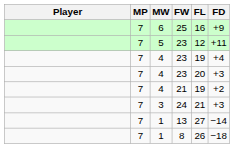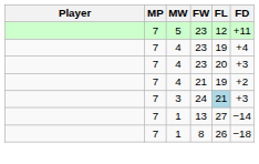- row: 7 | 6 | 25 | 16 | +9
24 | FL: no background -> lightblue background
